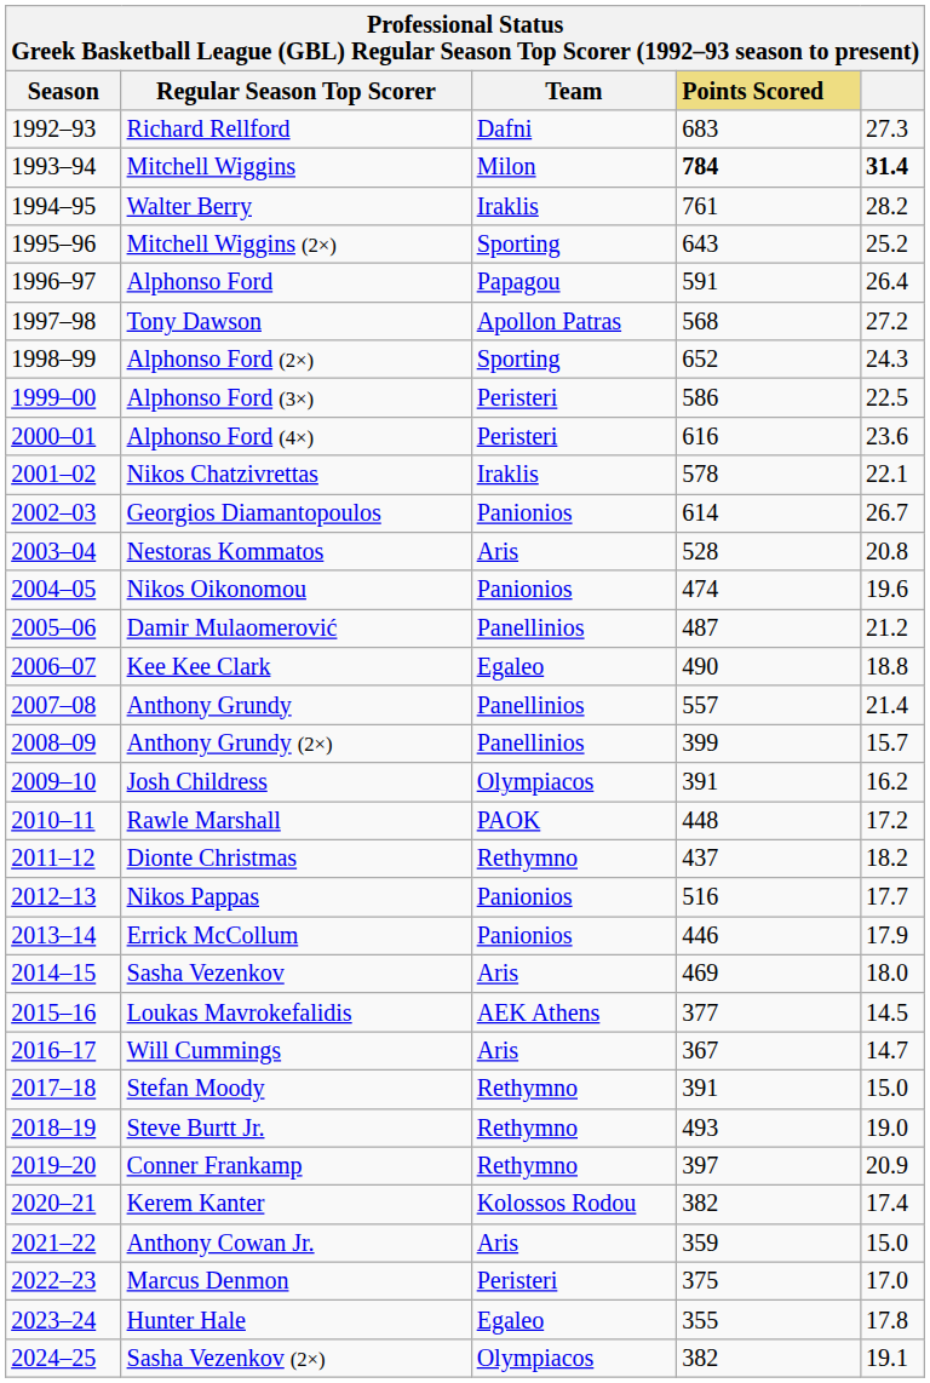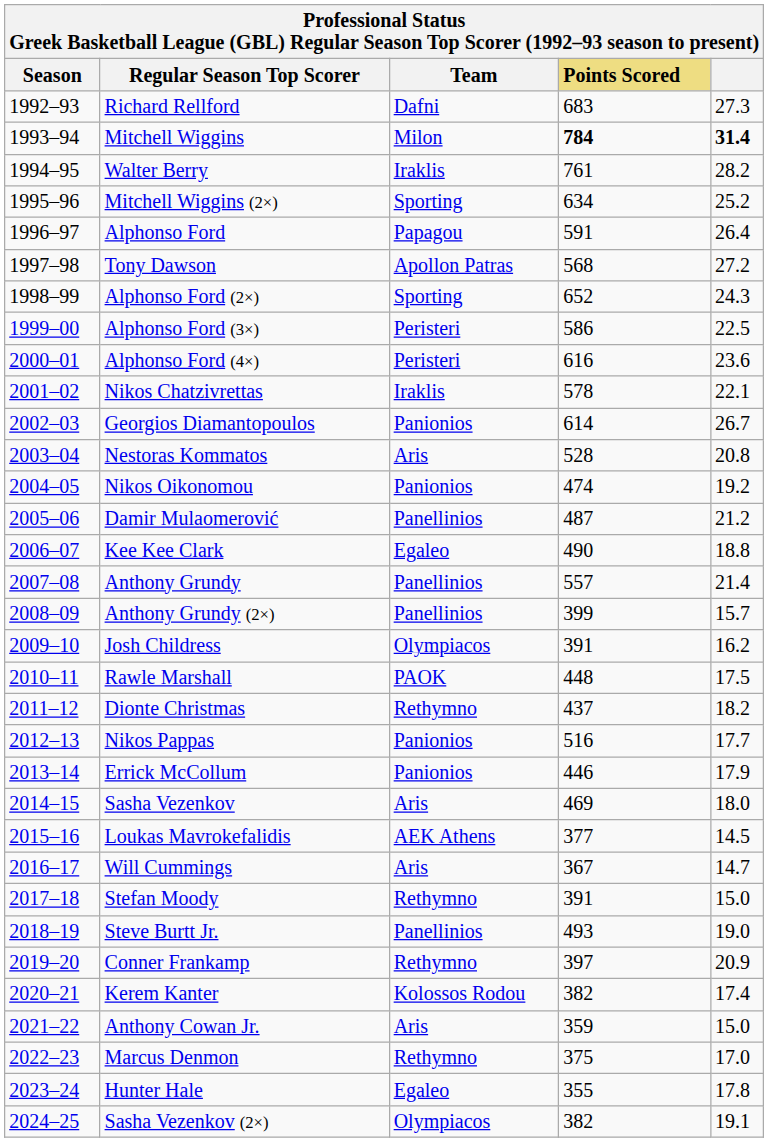Mitchell Wiggins (2×) | Points Scored: 643 -> 634
Nikos Oikonomou | column 5: 19.6 -> 19.2
Rawle Marshall | column 5: 17.2 -> 17.5
Steve Burtt Jr. | Team: Rethymno -> Panellinios
Marcus Denmon | Team: Peristeri -> Rethymno
